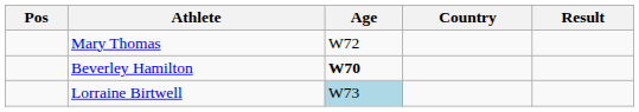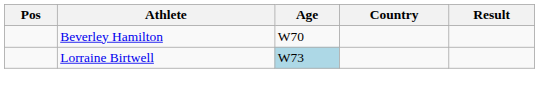- row: Mary Thomas | W72
Beverley Hamilton | Age: bold -> normal
